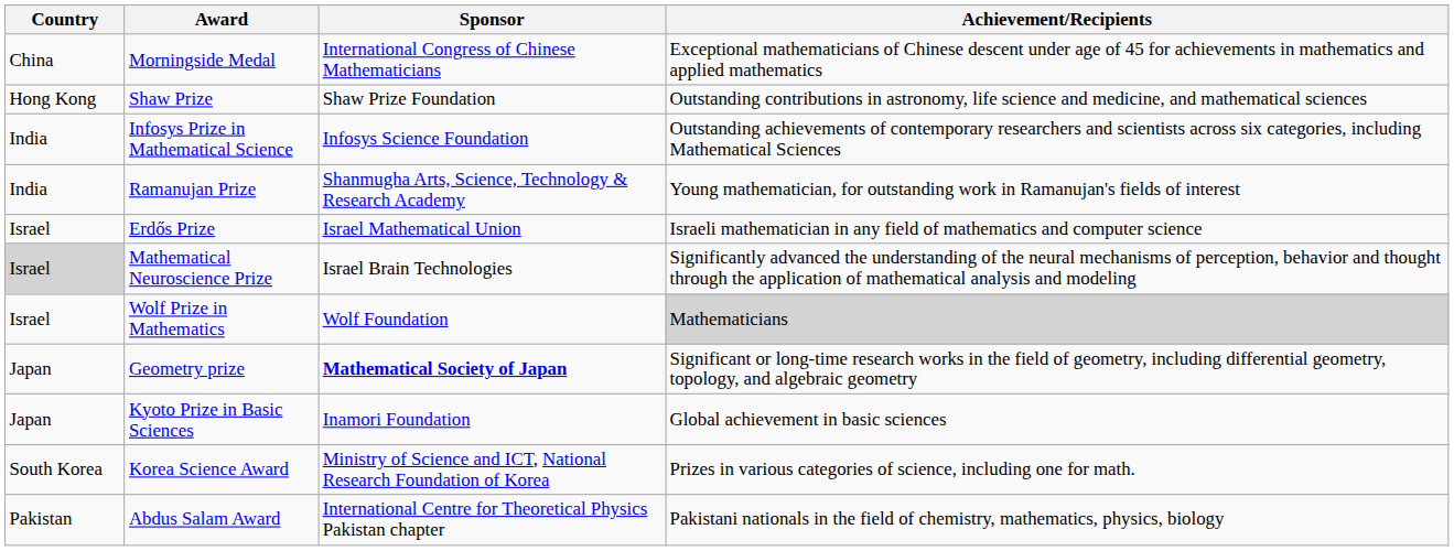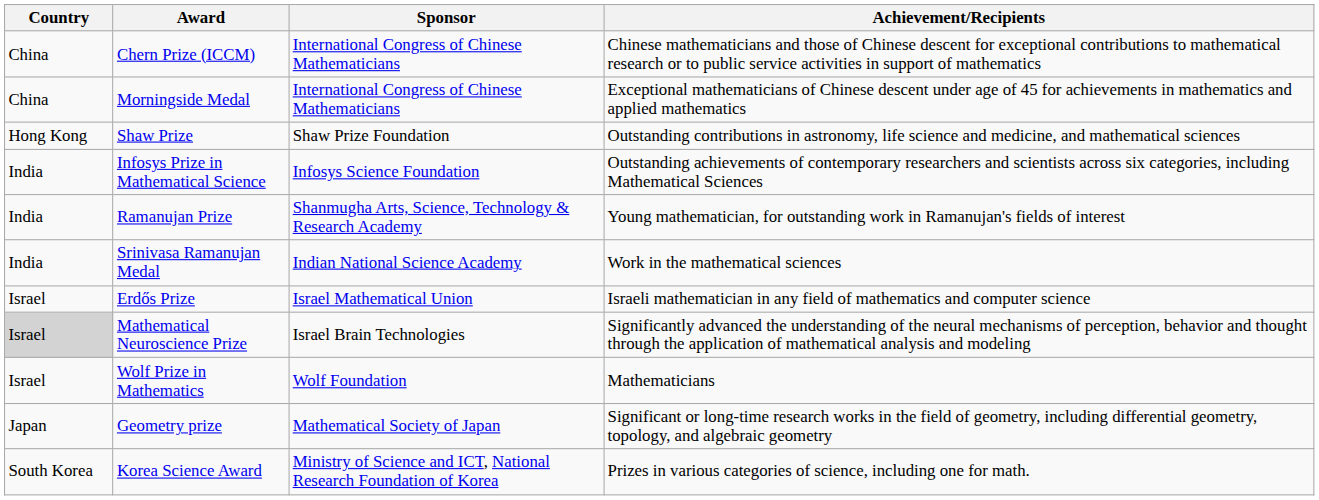+ row: China | Chern Prize (ICCM) | International Congress of Chinese Mathematicians | Chinese mathematicians and those of Chinese descent for exceptional contributions to mathematical research or to public service activities in support of mathematics
+ row: India | Srinivasa Ramanujan Medal | Indian National Science Academy | Work in the mathematical sciences
Wolf Prize in Mathematics | Achievement/Recipients: lightgrey background -> no background
Geometry prize | Sponsor: bold -> normal
- row: Japan | Kyoto Prize in Basic Sciences | Inamori Foundation | Global achievement in basic sciences
- row: Pakistan | Abdus Salam Award | International Centre for Theoretical Physics Pakistan chapter | Pakistani nationals in the field of chemistry, mathematics, physics, biology
